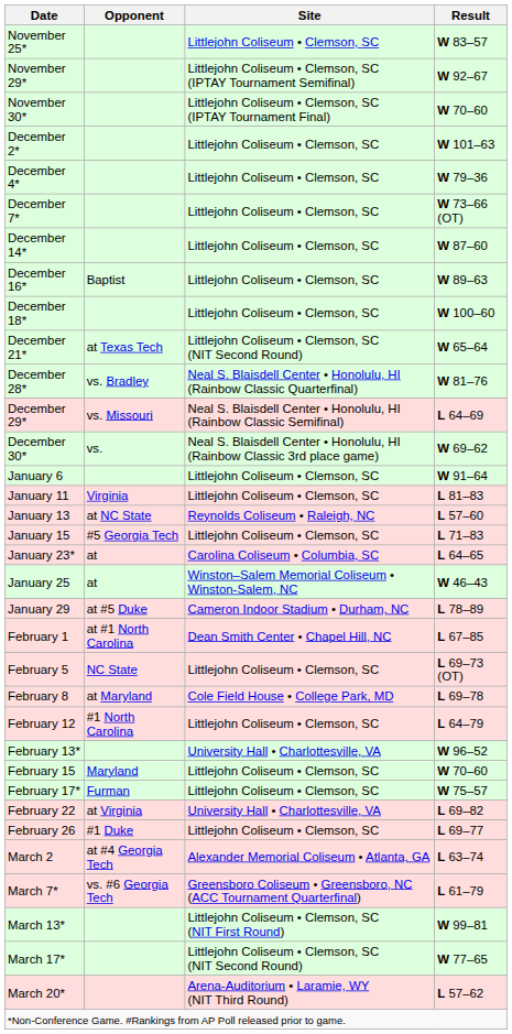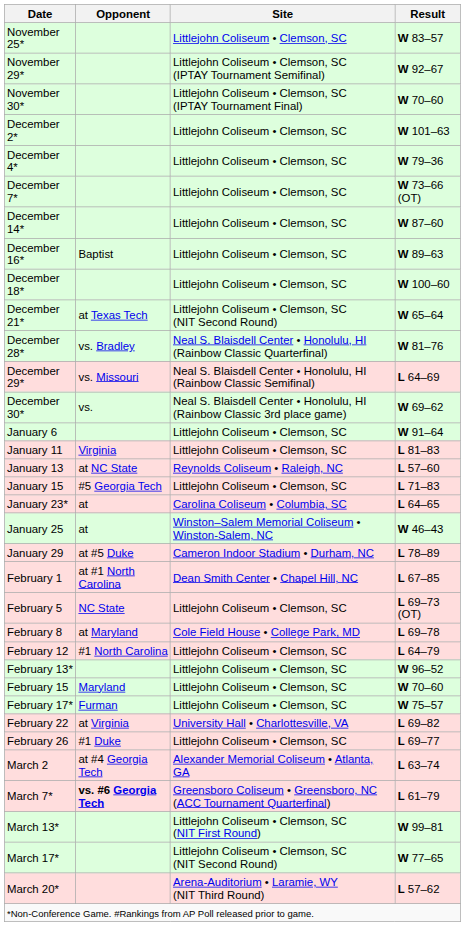February 13* | Site: University Hall • Charlottesville, VA -> Littlejohn Coliseum • Clemson, SC
March 7* | Opponent: normal -> bold
